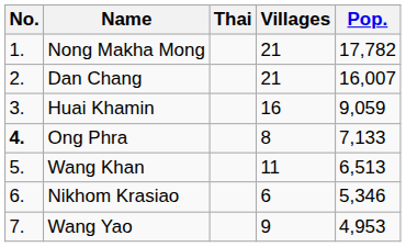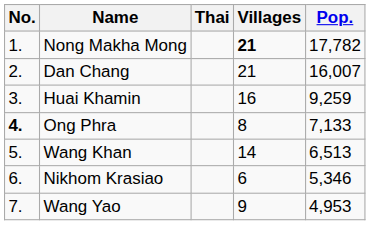Nong Makha Mong | Villages: normal -> bold
Huai Khamin | Pop.: 9,059 -> 9,259
Wang Khan | Villages: 11 -> 14
